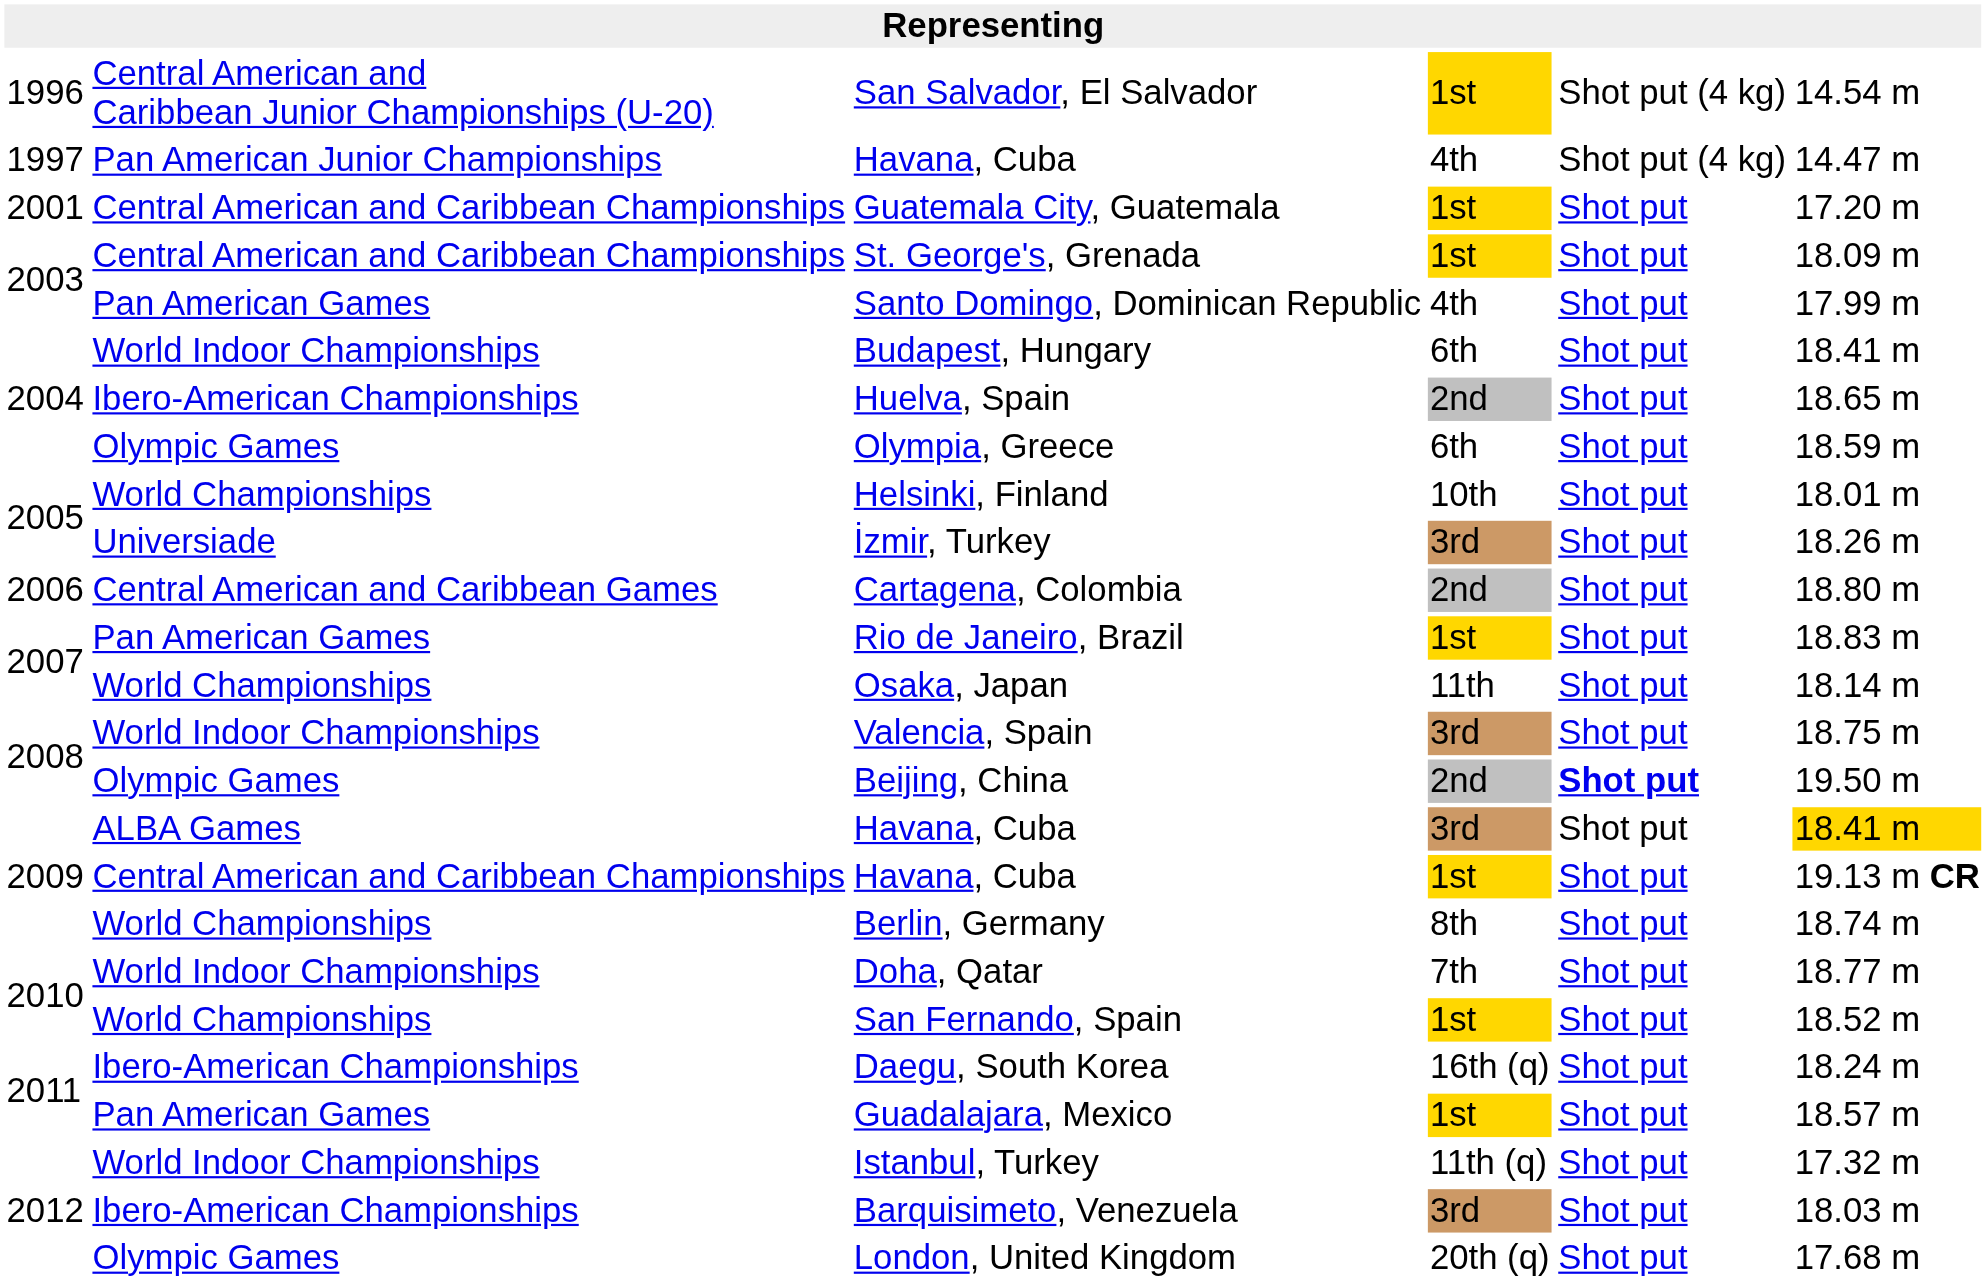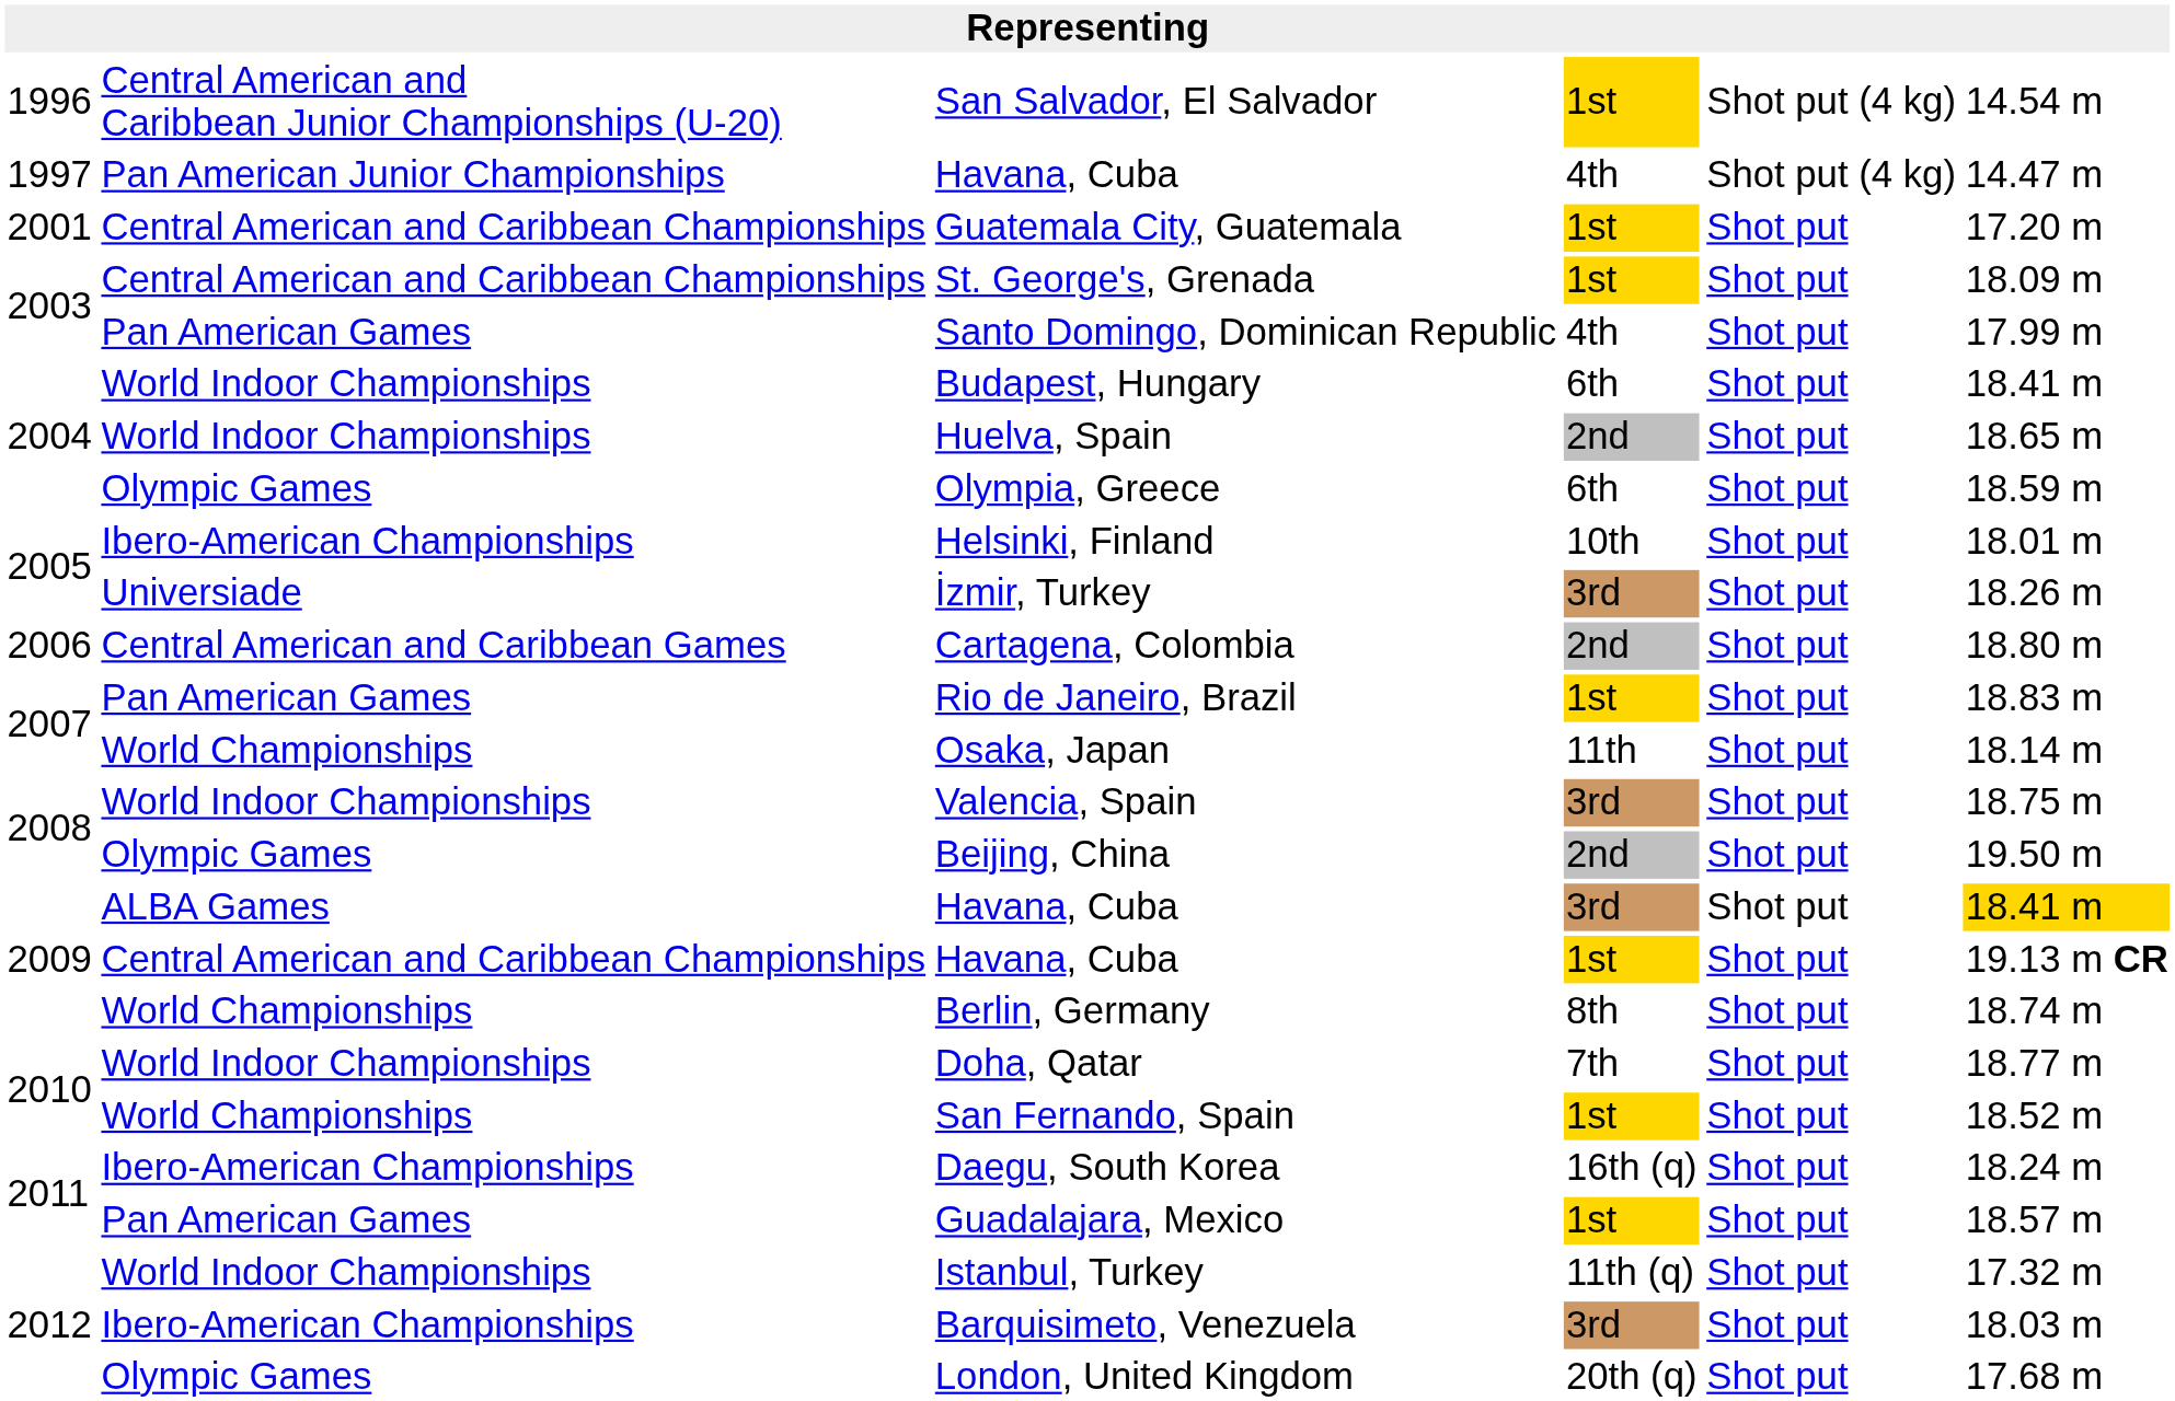Huelva, Spain | column 2: Ibero-American Championships -> World Indoor Championships
Helsinki, Finland | column 2: World Championships -> Ibero-American Championships
Beijing, China | column 5: bold -> normal
